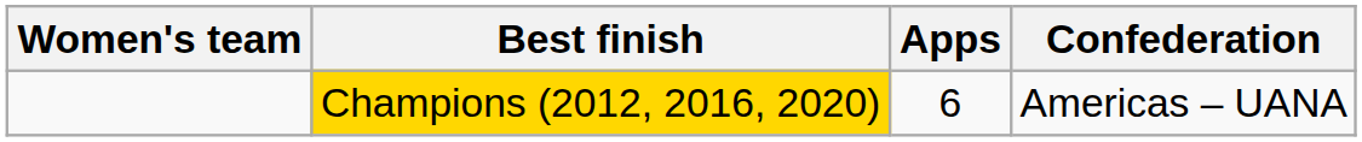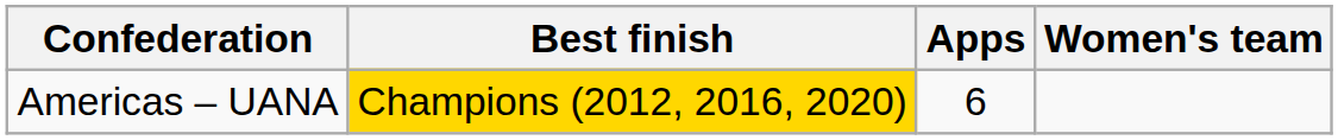columns swapped: Women's team <-> Confederation
